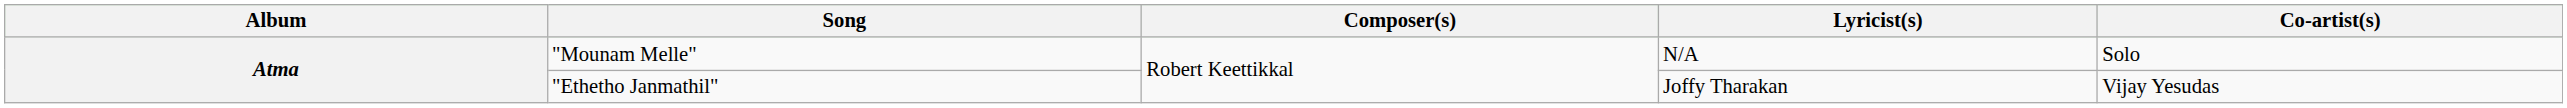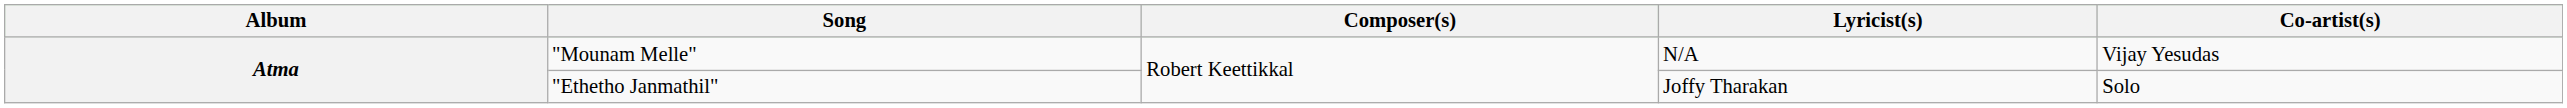"Mounam Melle" | Co-artist(s): Solo -> Vijay Yesudas
"Ethetho Janmathil" | Co-artist(s): Vijay Yesudas -> Solo
